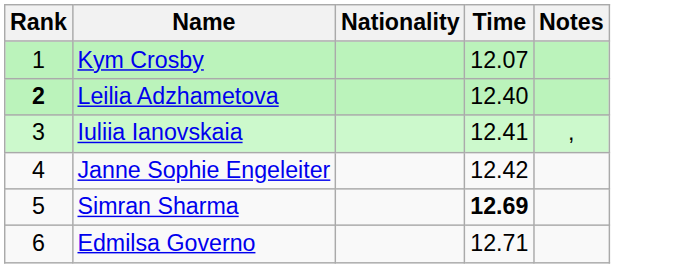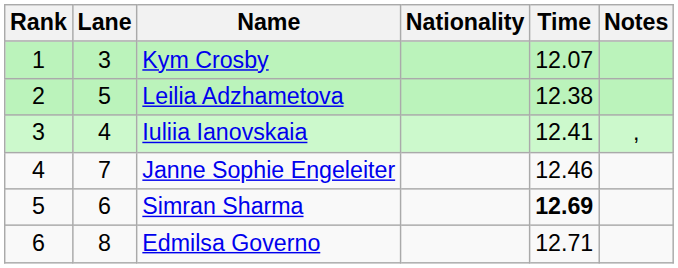+ column: Lane | 3 | 5 | 4 | 7 | 6 | 8
Leilia Adzhametova | Rank: bold -> normal
Leilia Adzhametova | Time: 12.40 -> 12.38
Janne Sophie Engeleiter | Time: 12.42 -> 12.46
